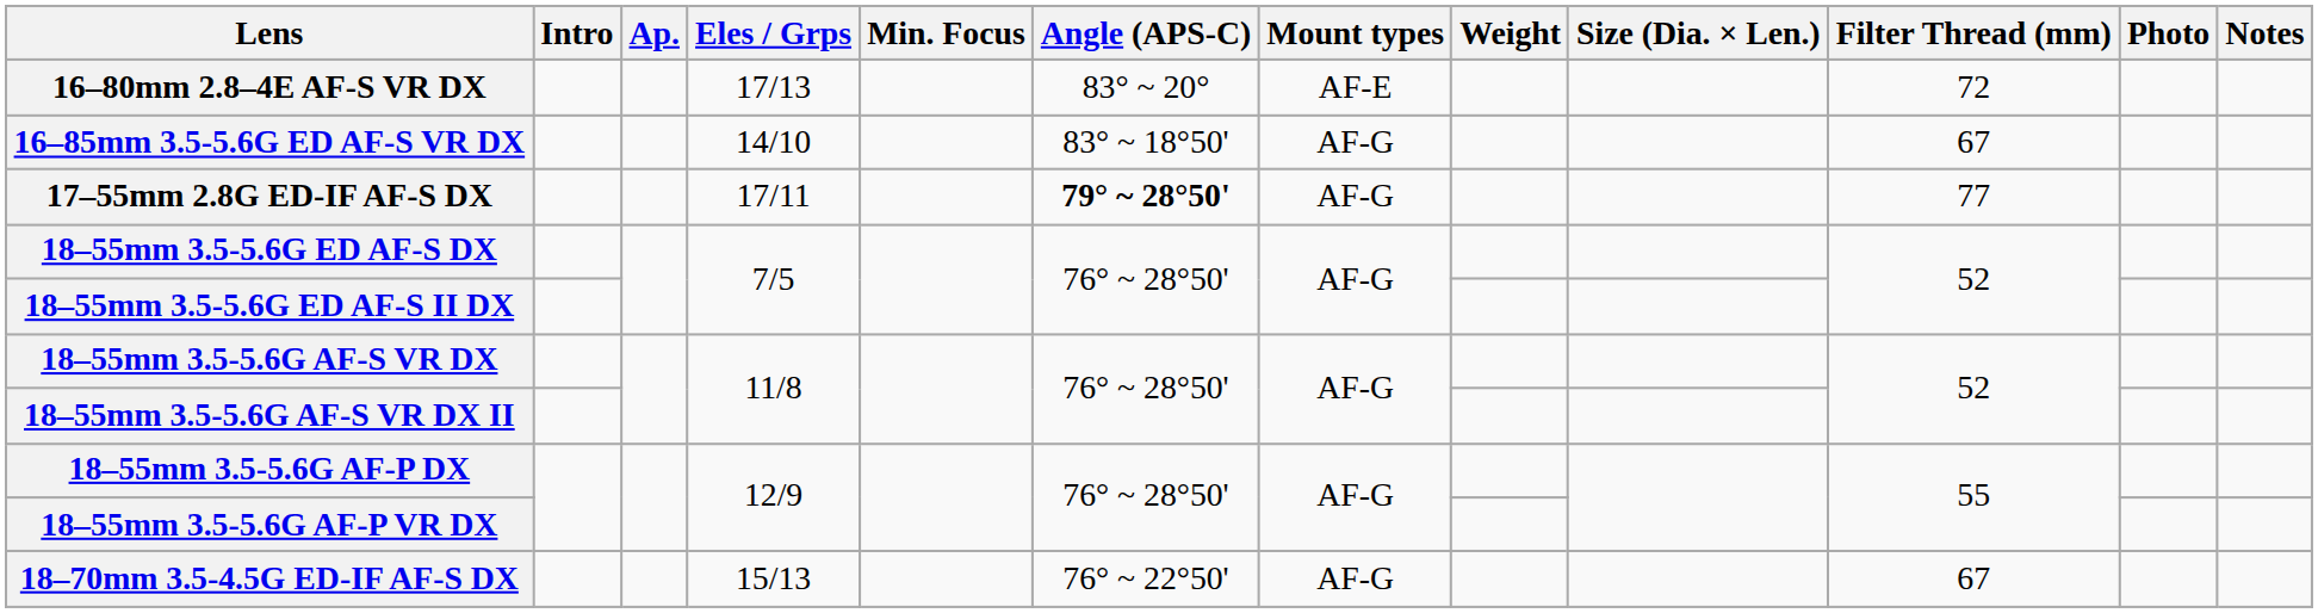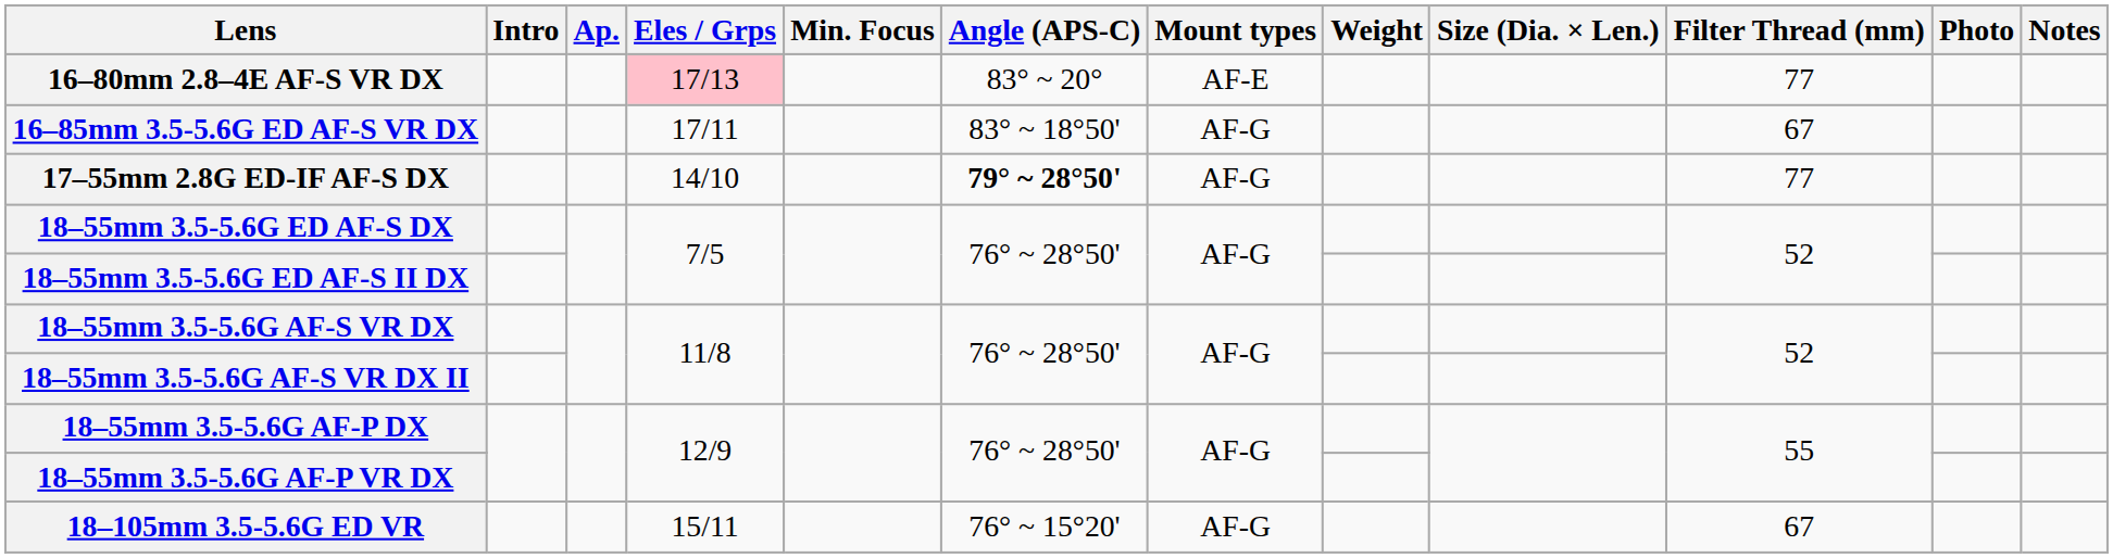16–80mm 2.8–4E AF-S VR DX | Eles / Grps: no background -> pink background
16–80mm 2.8–4E AF-S VR DX | Filter Thread (mm): 72 -> 77
16–85mm 3.5-5.6G ED AF-S VR DX | Eles / Grps: 14/10 -> 17/11
17–55mm 2.8G ED-IF AF-S DX | Eles / Grps: 17/11 -> 14/10
- row: 18–70mm 3.5-4.5G ED-IF AF-S DX | 15/13 | 76° ~ 22°50' | AF-G | 67
+ row: 18–105mm 3.5-5.6G ED VR | 15/11 | 76° ~ 15°20' | AF-G | 67
